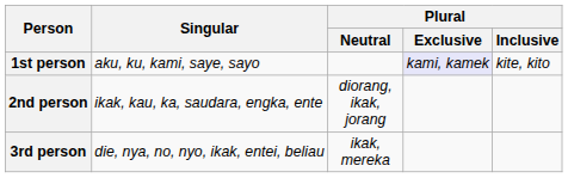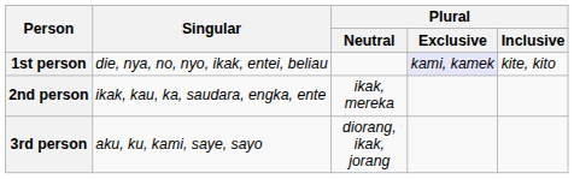1st person | Singular: aku, ku, kami, saye, sayo -> die, nya, no, nyo, ikak, entei, beliau
2nd person | Plural / Neutral: diorang, ikak, jorang -> ikak, mereka
3rd person | Singular: die, nya, no, nyo, ikak, entei, beliau -> aku, ku, kami, saye, sayo
3rd person | Plural / Neutral: ikak, mereka -> diorang, ikak, jorang
